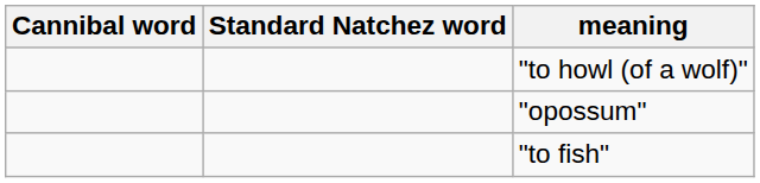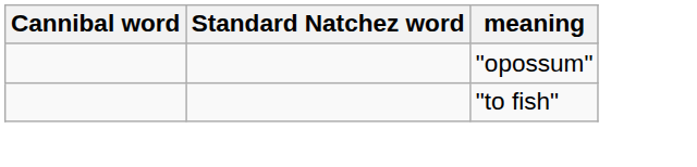- row: "to howl (of a wolf)"
